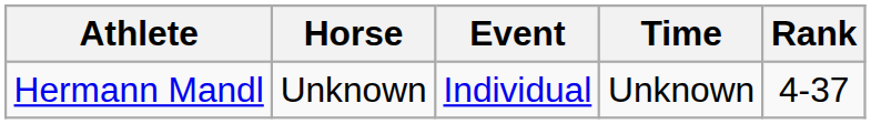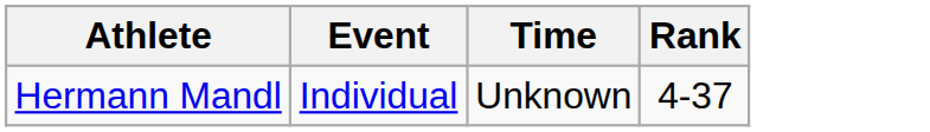- column: Horse | Unknown
